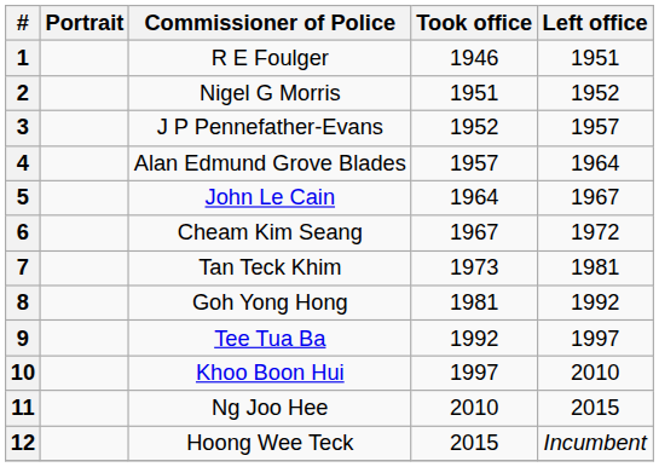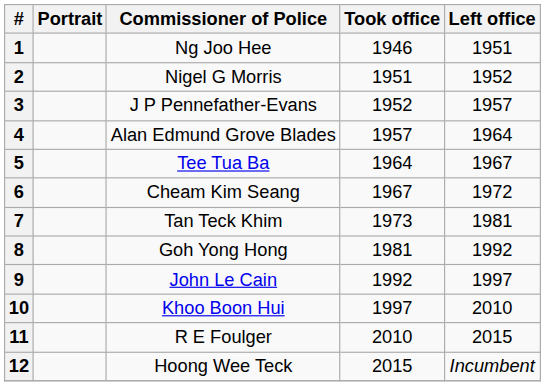1 | Commissioner of Police: R E Foulger -> Ng Joo Hee
5 | Commissioner of Police: John Le Cain -> Tee Tua Ba
9 | Commissioner of Police: Tee Tua Ba -> John Le Cain
11 | Commissioner of Police: Ng Joo Hee -> R E Foulger
